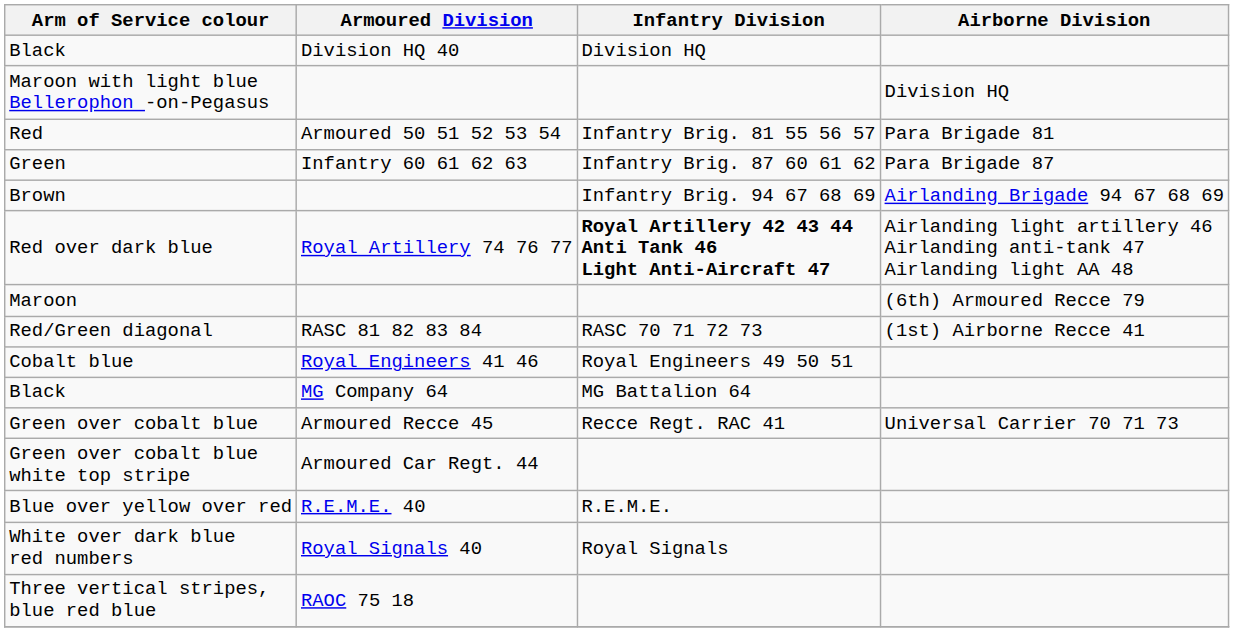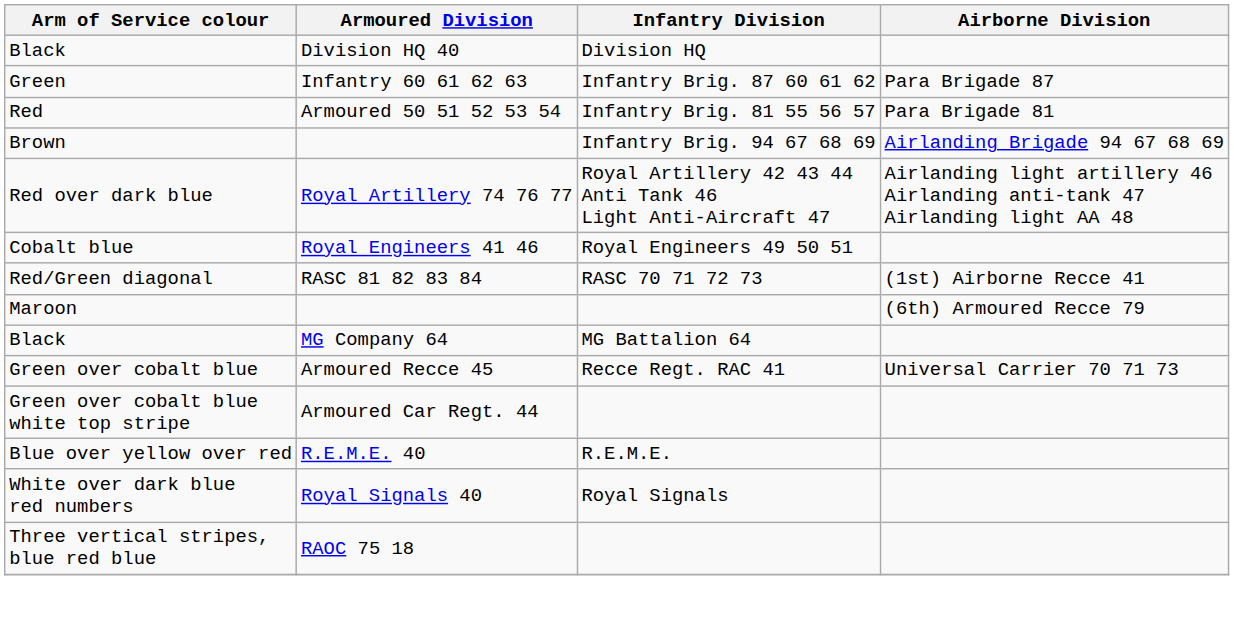- row: Maroon with light blue Bellerophon -on-Pegasus | Division HQ
rows swapped: Red <-> Green
Red over dark blue | Infantry Division: bold -> normal
rows swapped: Cobalt blue <-> Maroon
